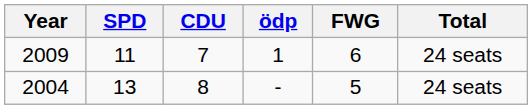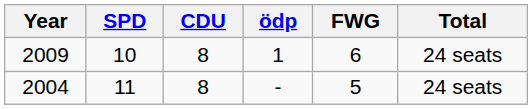2009 | SPD: 11 -> 10
2009 | CDU: 7 -> 8
2004 | SPD: 13 -> 11
